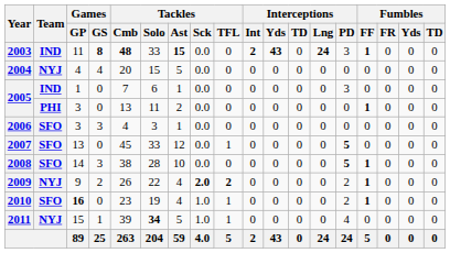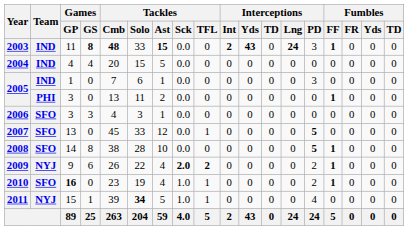2004 | Team: NYJ -> IND
2008 | Games / GS: 3 -> 8
2009 | Games / GS: 2 -> 6
